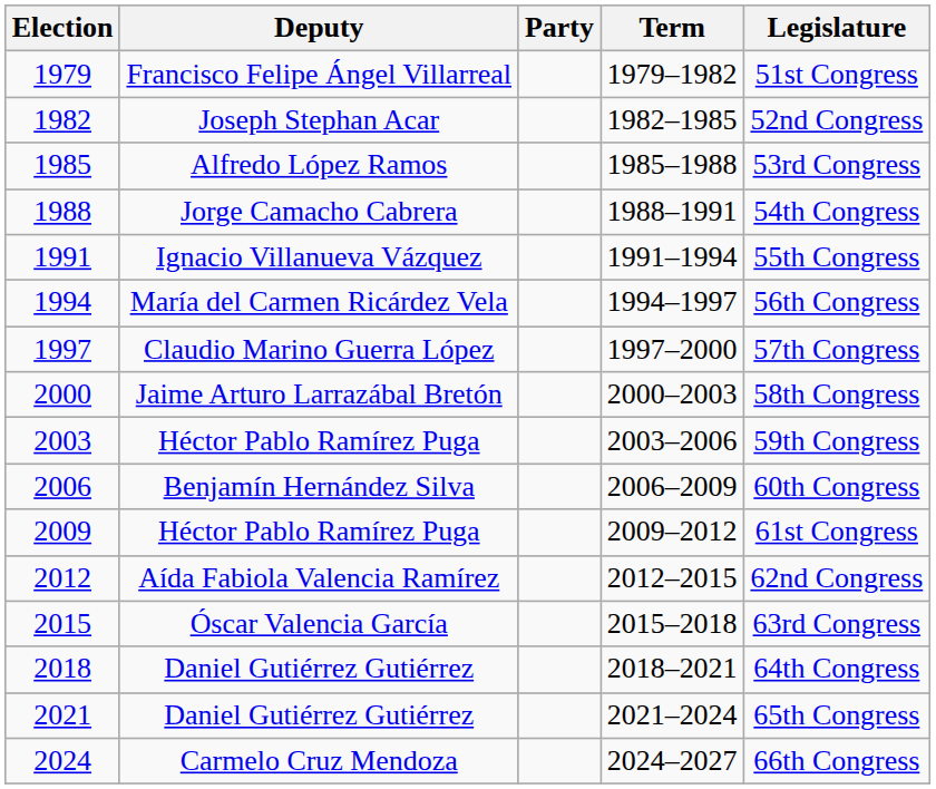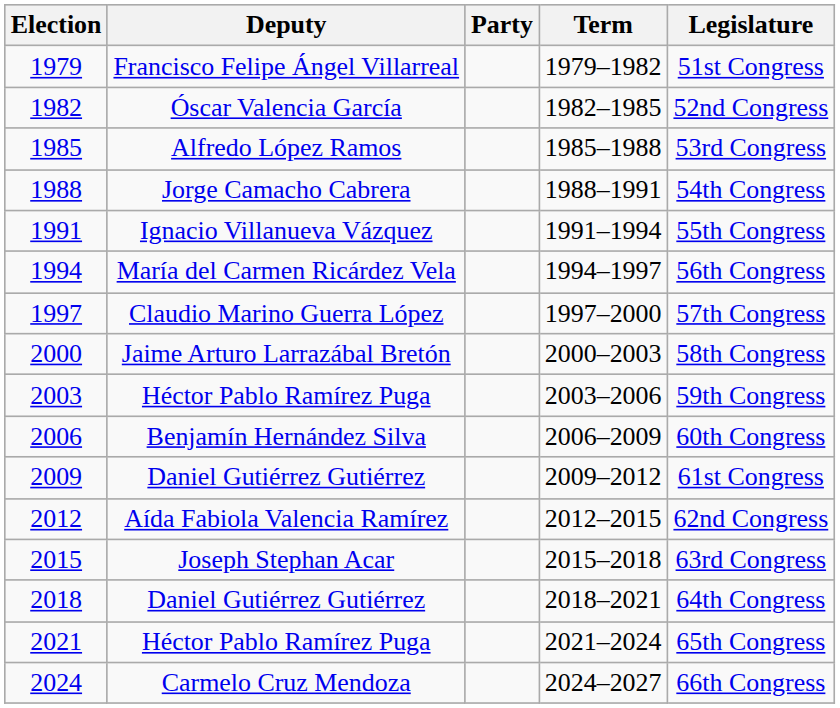1982 | Deputy: Joseph Stephan Acar -> Óscar Valencia García
2009 | Deputy: Héctor Pablo Ramírez Puga -> Daniel Gutiérrez Gutiérrez
2015 | Deputy: Óscar Valencia García -> Joseph Stephan Acar
2021 | Deputy: Daniel Gutiérrez Gutiérrez -> Héctor Pablo Ramírez Puga
